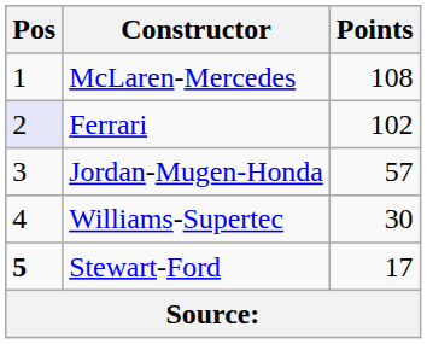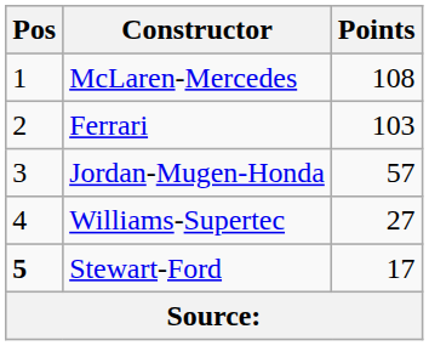Ferrari | Pos: lavender background -> no background
Ferrari | Points: 102 -> 103
Williams-Supertec | Points: 30 -> 27
